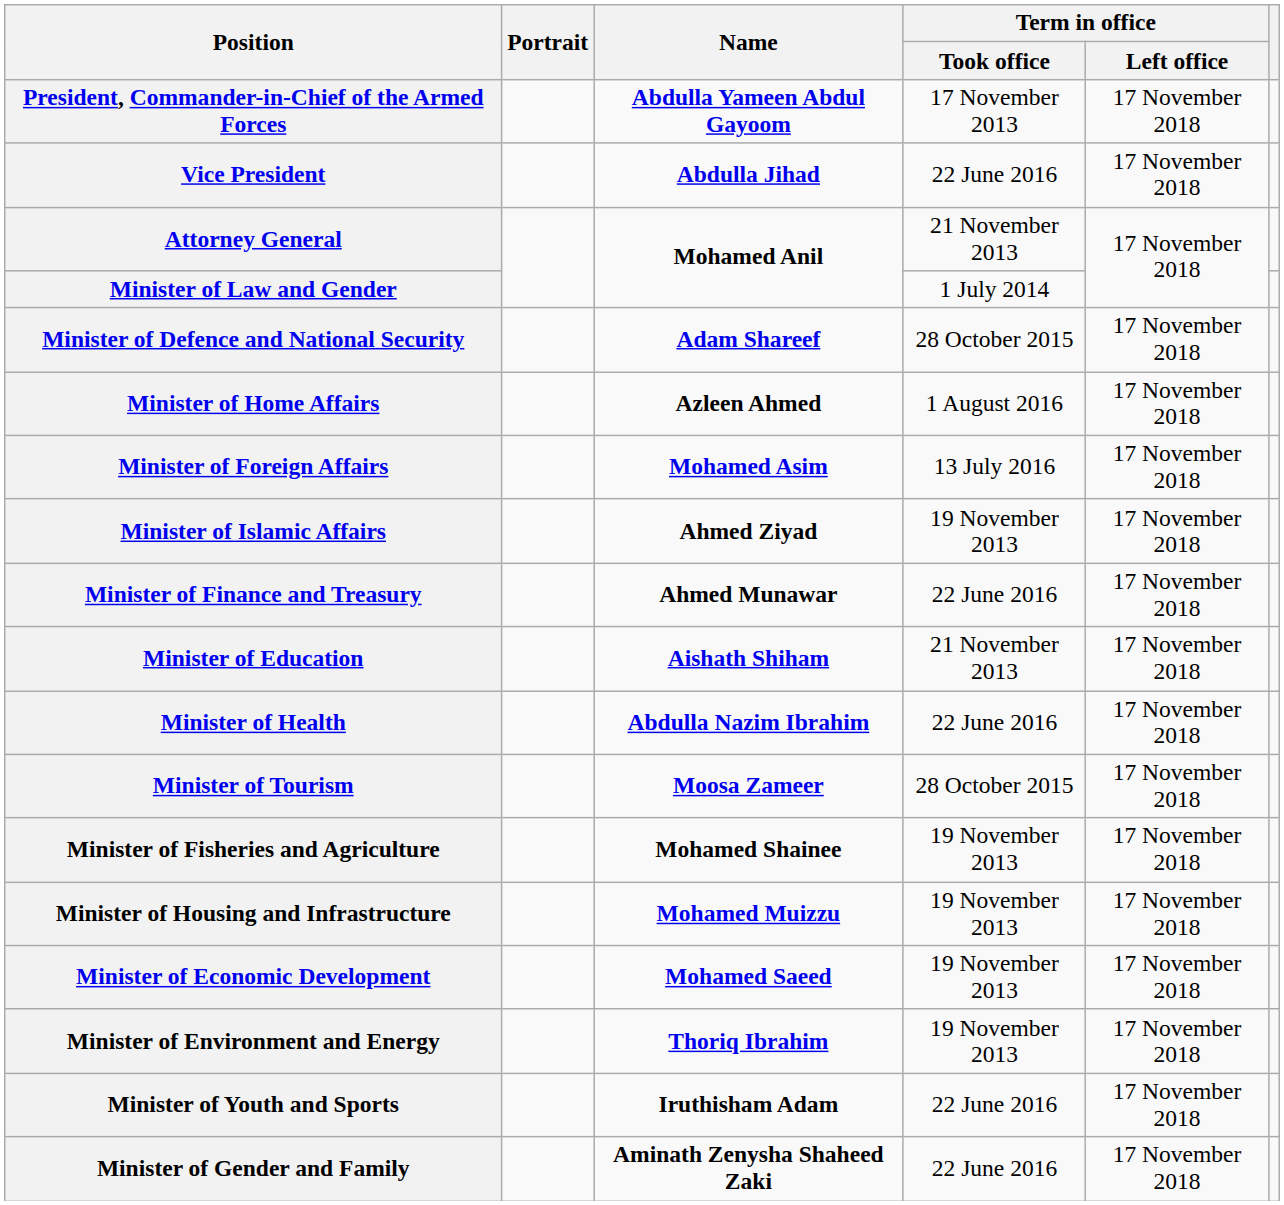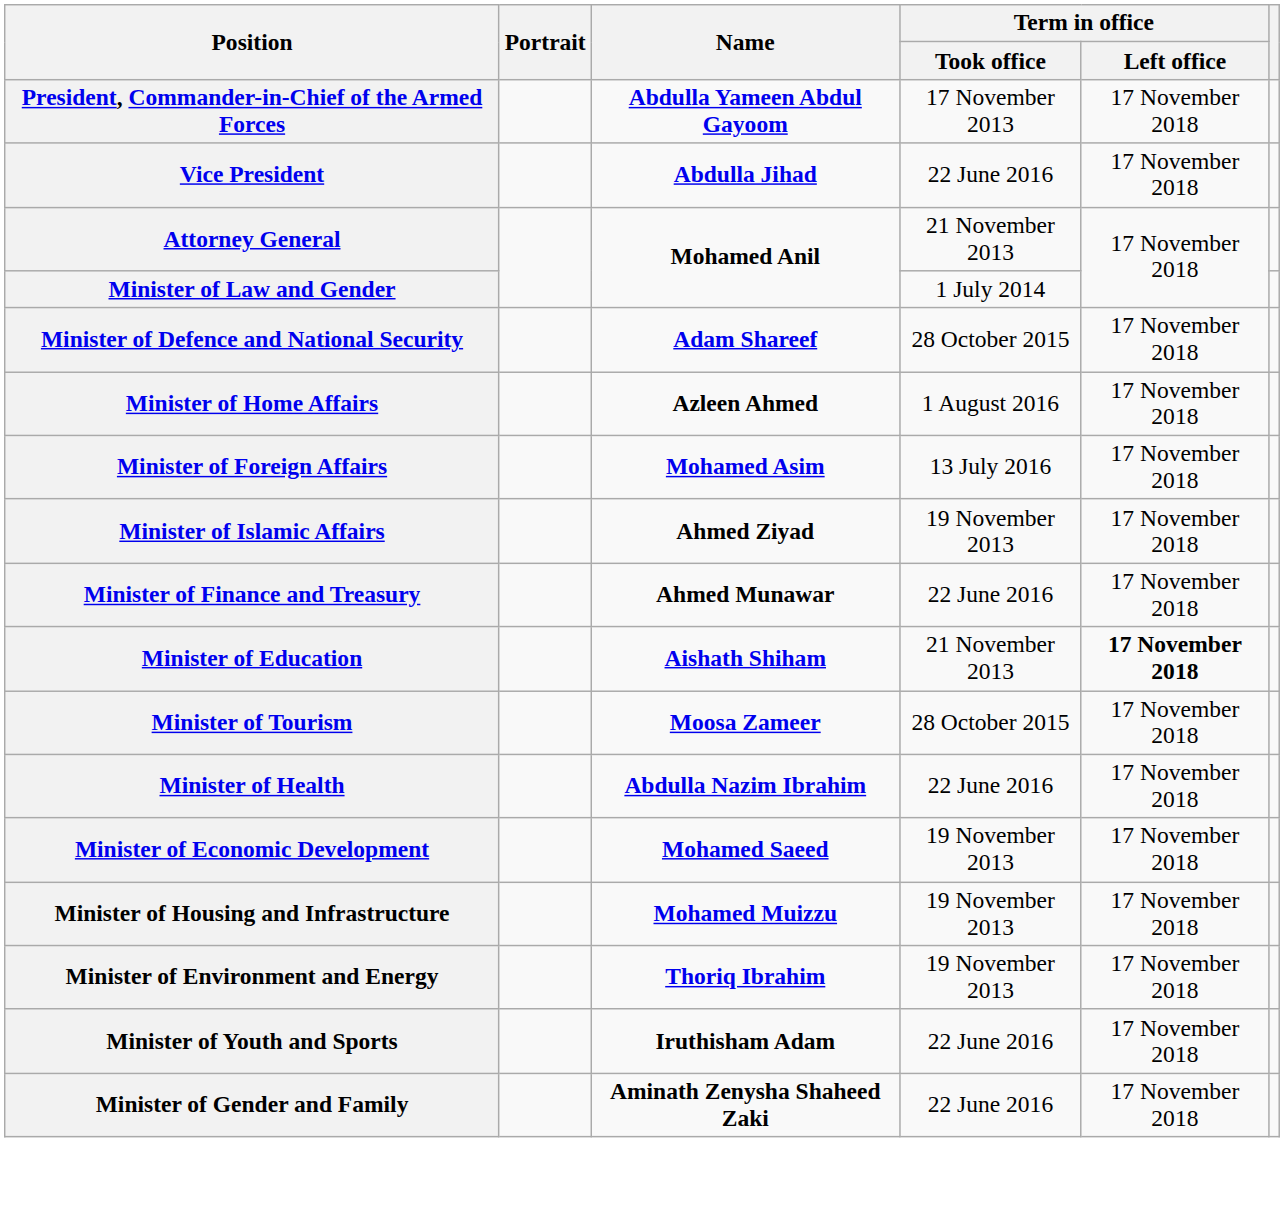Minister of Education | Term in office / Left office: normal -> bold
rows swapped: Minister of Health <-> Minister of Tourism
- row: Minister of Fisheries and Agriculture | Mohamed Shainee | 19 November 2013 | 17 November 2018
rows swapped: Minister of Economic Development <-> Minister of Housing and Infrastructure
